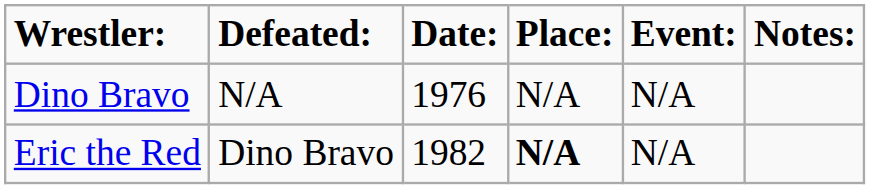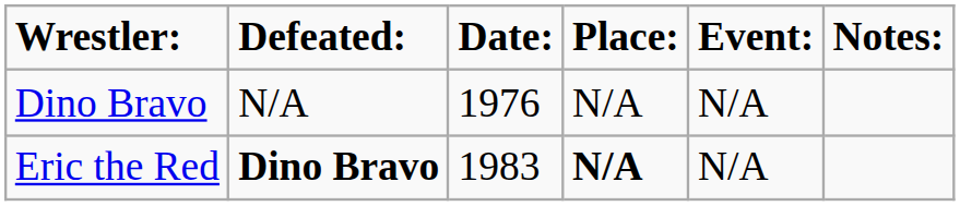Eric the Red | Defeated:: normal -> bold
Eric the Red | Date:: 1982 -> 1983
